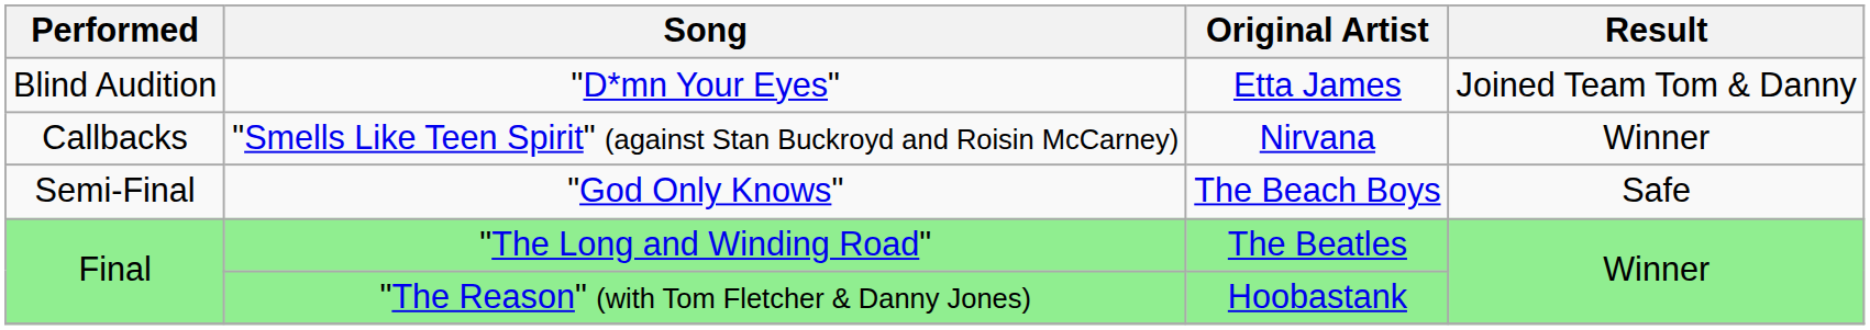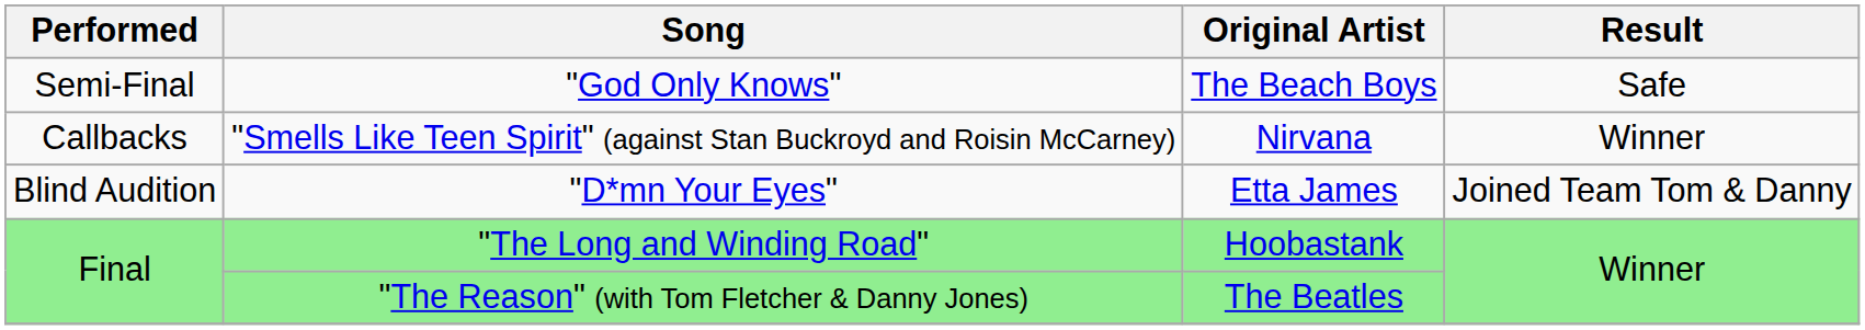rows swapped: "D*mn Your Eyes" <-> "God Only Knows"
"The Long and Winding Road" | Original Artist: The Beatles -> Hoobastank
"The Reason" (with Tom Fletcher & Danny Jones) | Original Artist: Hoobastank -> The Beatles
